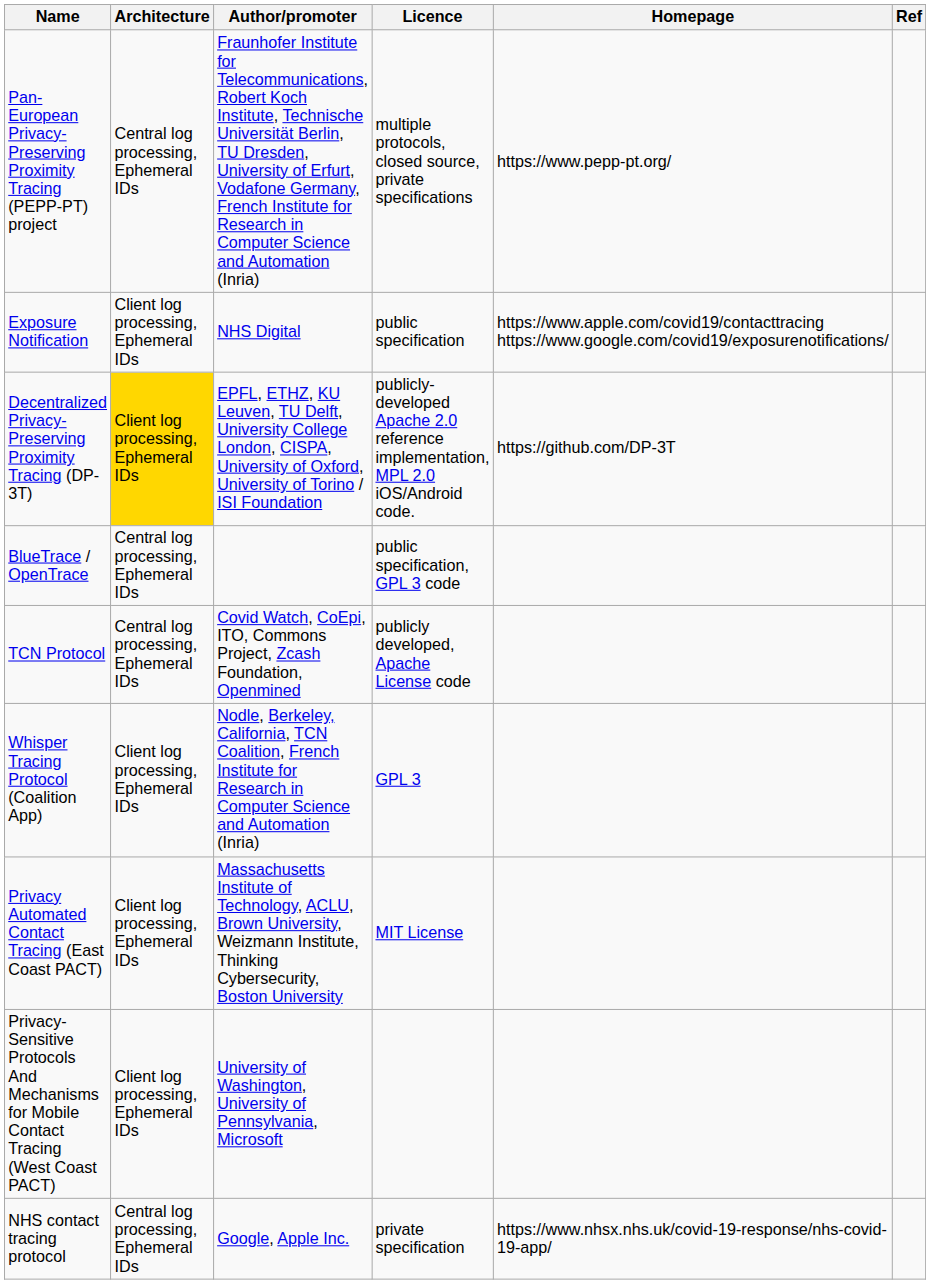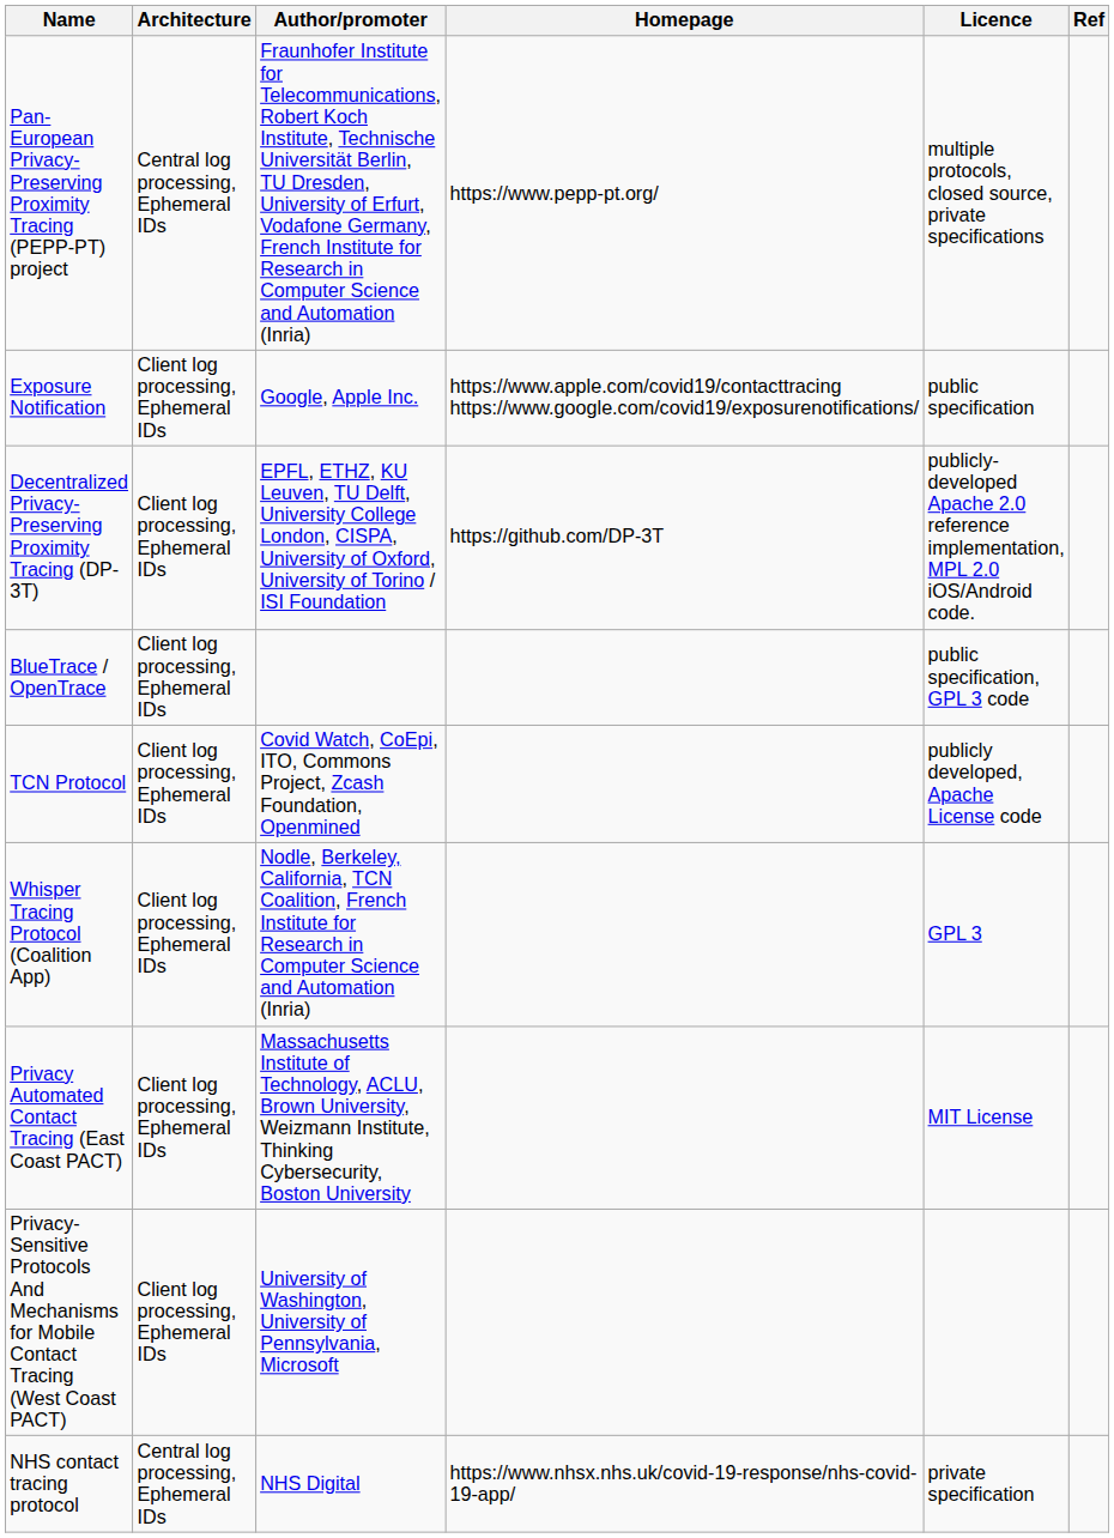columns swapped: Licence <-> Homepage
Exposure Notification | Author/promoter: NHS Digital -> Google, Apple Inc.
Decentralized Privacy-Preserving Proximity Tracing (DP-3T) | Architecture: gold background -> no background
BlueTrace / OpenTrace | Architecture: Central log processing, Ephemeral IDs -> Client log processing, Ephemeral IDs
TCN Protocol | Architecture: Central log processing, Ephemeral IDs -> Client log processing, Ephemeral IDs
NHS contact tracing protocol | Author/promoter: Google, Apple Inc. -> NHS Digital
